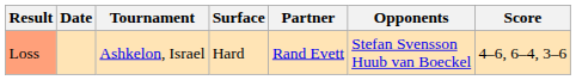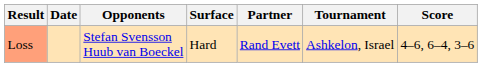columns swapped: Tournament <-> Opponents
